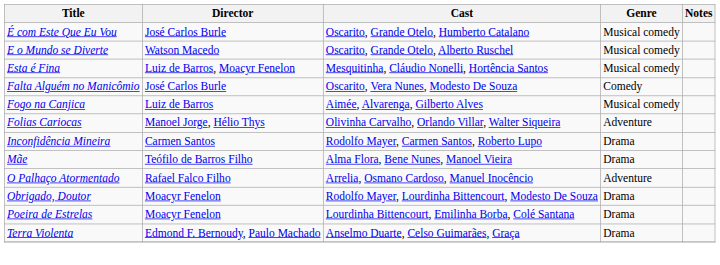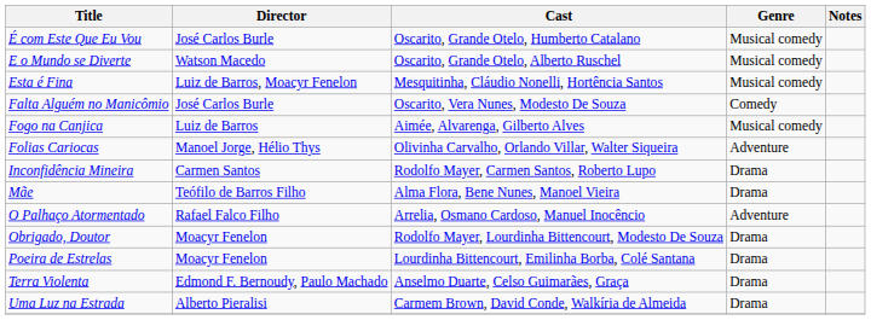+ row: Uma Luz na Estrada | Alberto Pieralisi | Carmem Brown, David Conde, Walkíria de Almeida | Drama
